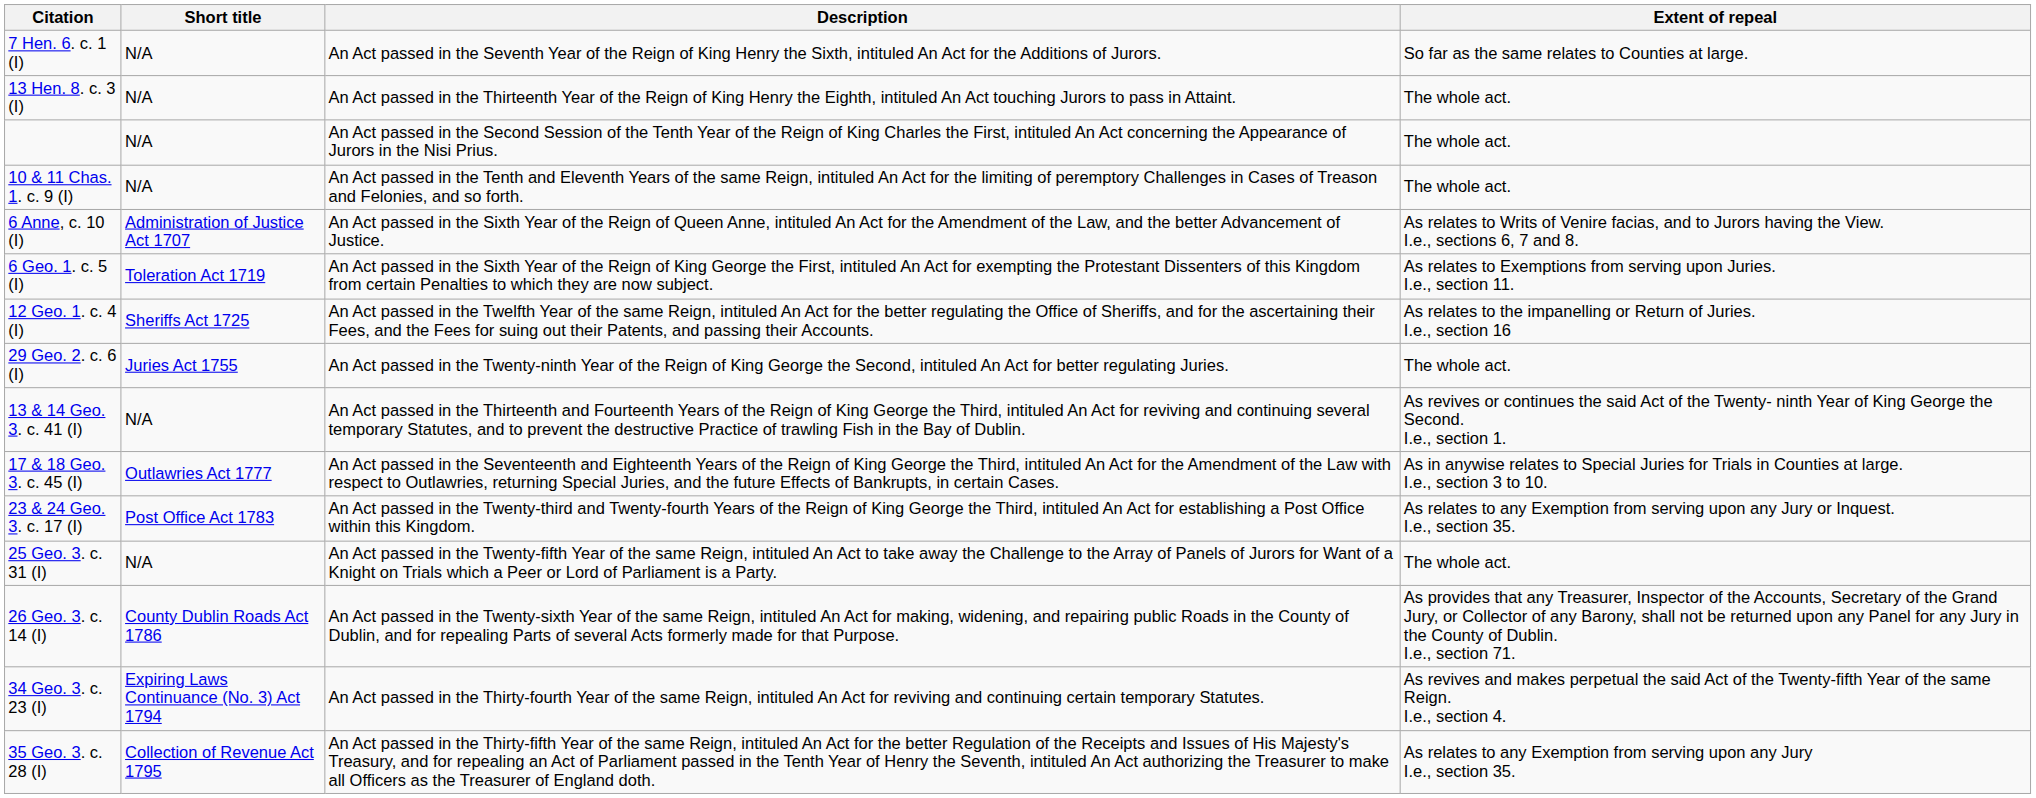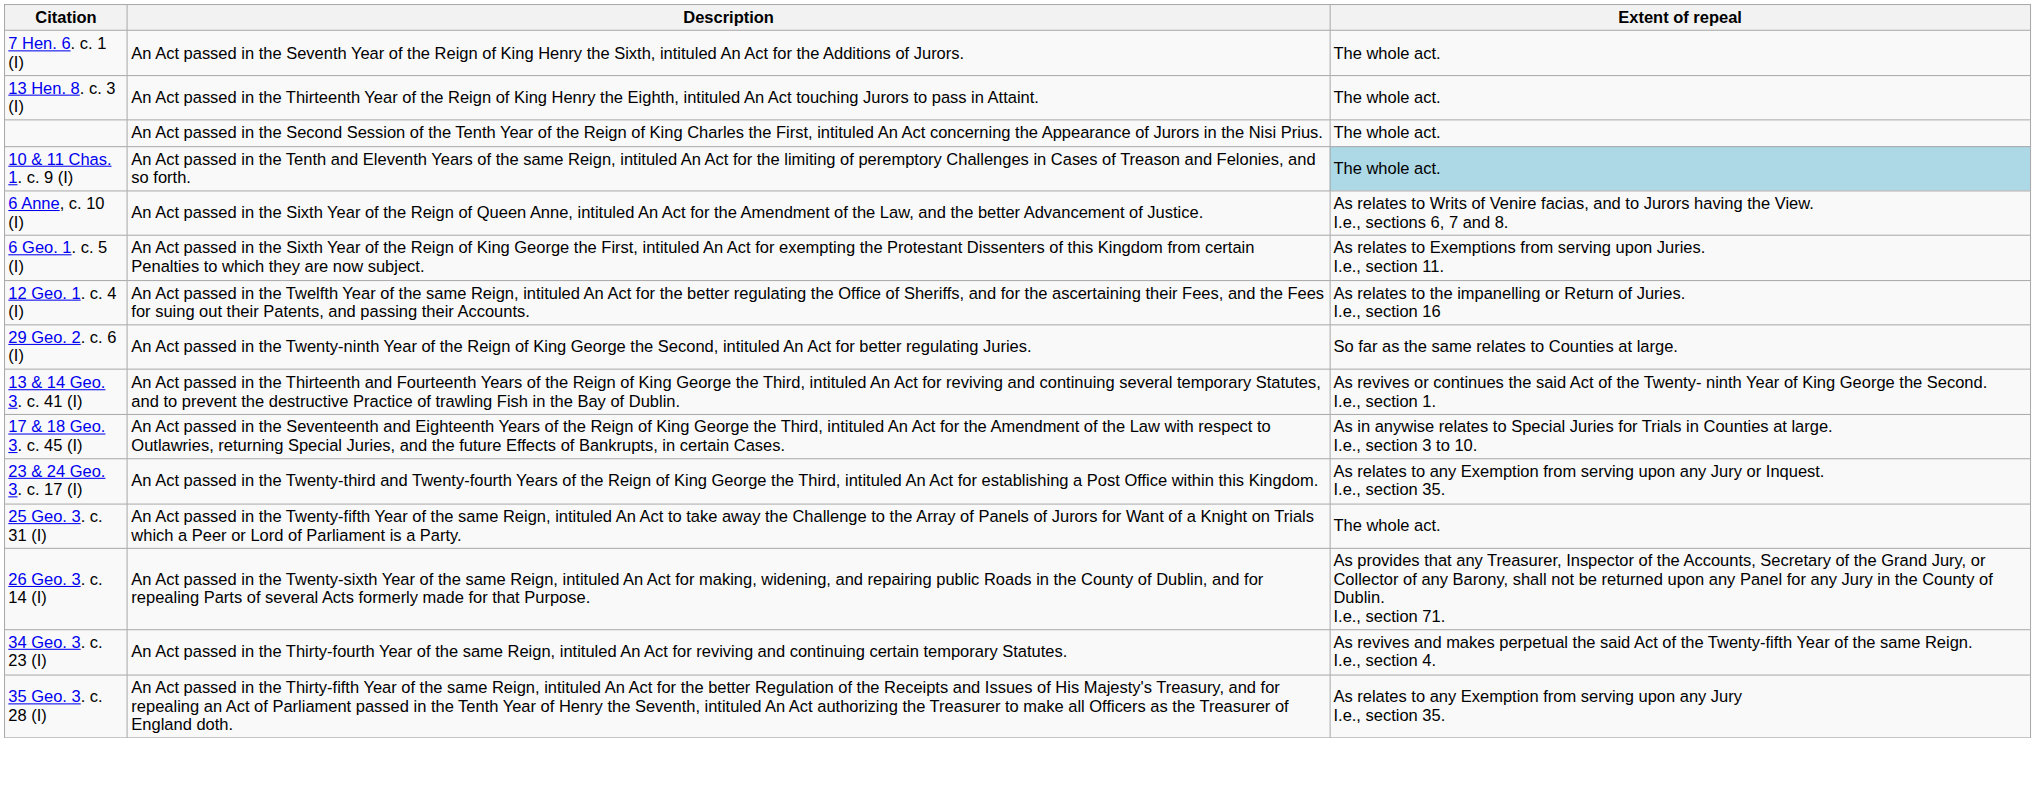- column: Short title | N/A | N/A | N/A | N/A | Administration of Justice Act 1707 | Toleration Act 1719 | Sheriffs Act 1725 | Juries Act 1755 | N/A | Outlawries Act 1777 | Post Office Act 1783 | N/A | County Dublin Roads Act 1786 | Expiring Laws Continuance (No. 3) Act 1794 | Collection of Revenue Act 1795
7 Hen. 6. c. 1 (I) | Extent of repeal: So far as the same relates to Counties at large. -> The whole act.
10 & 11 Chas. 1. c. 9 (I) | Extent of repeal: no background -> lightblue background
29 Geo. 2. c. 6 (I) | Extent of repeal: The whole act. -> So far as the same relates to Counties at large.
